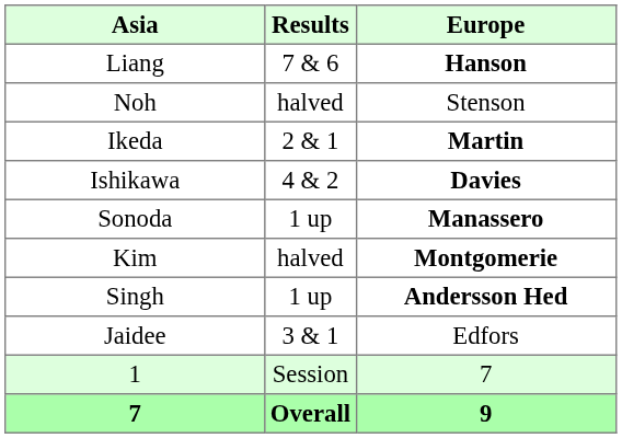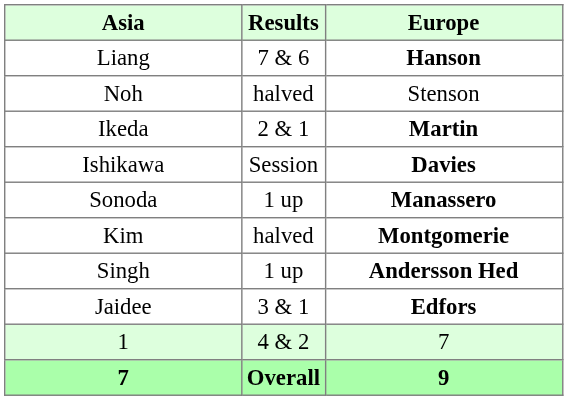Ishikawa | Results: 4 & 2 -> Session
Jaidee | Europe: normal -> bold
1 | Results: Session -> 4 & 2
